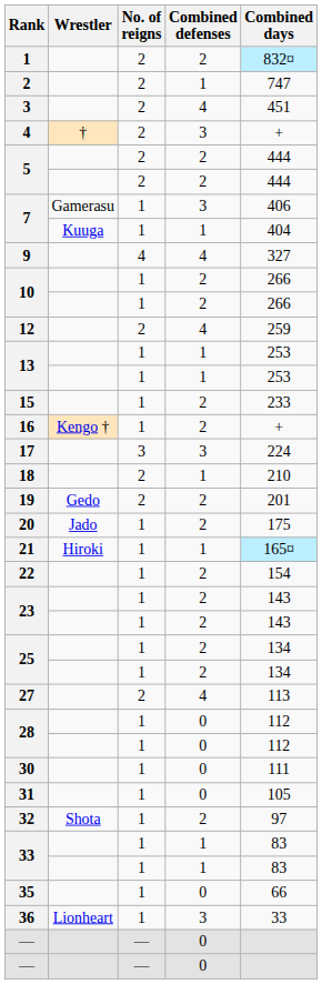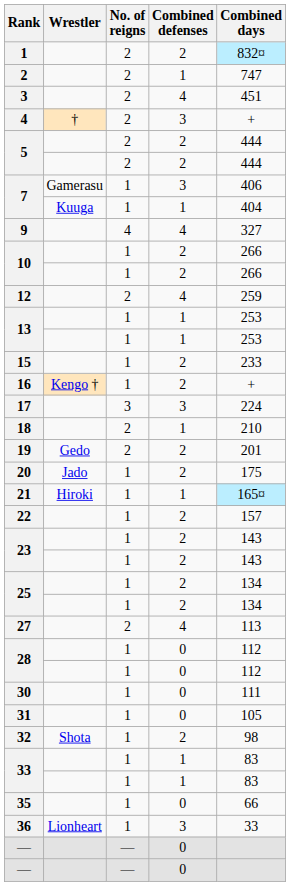22 | Combined days: 154 -> 157
32 | Combined days: 97 -> 98
